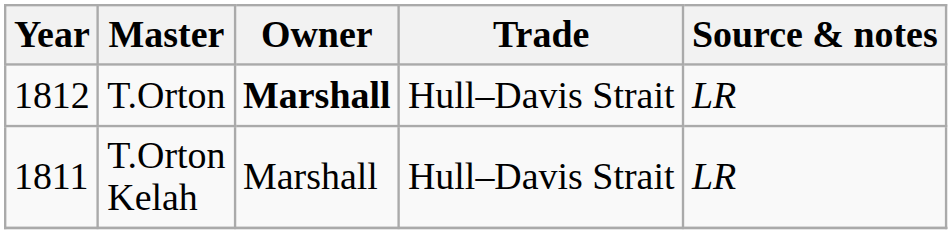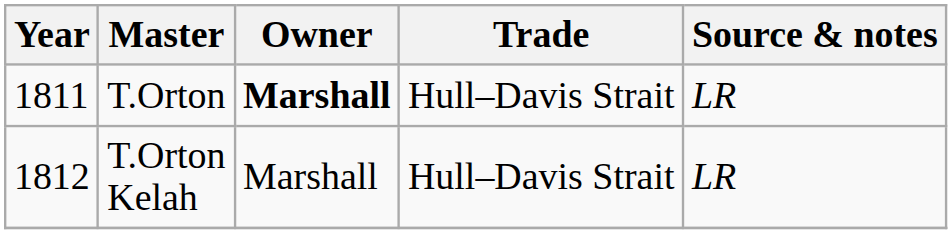T.Orton | Year: 1812 -> 1811
T.Orton Kelah | Year: 1811 -> 1812
